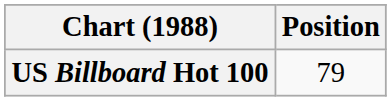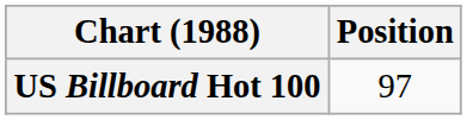US Billboard Hot 100 | Position: 79 -> 97
